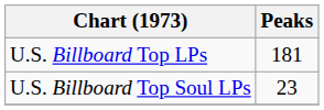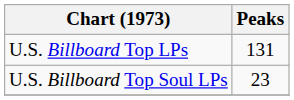U.S. Billboard Top LPs | Peaks: 181 -> 131
